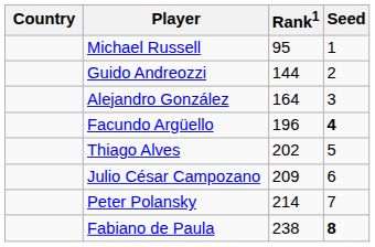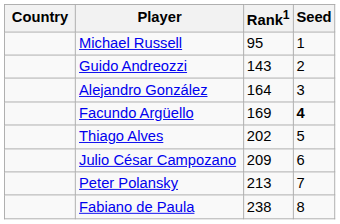Guido Andreozzi | Rank1: 144 -> 143
Facundo Argüello | Rank1: 196 -> 169
Peter Polansky | Rank1: 214 -> 213
Fabiano de Paula | Seed: bold -> normal
